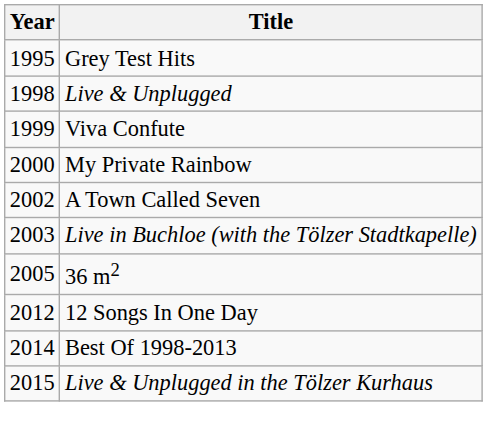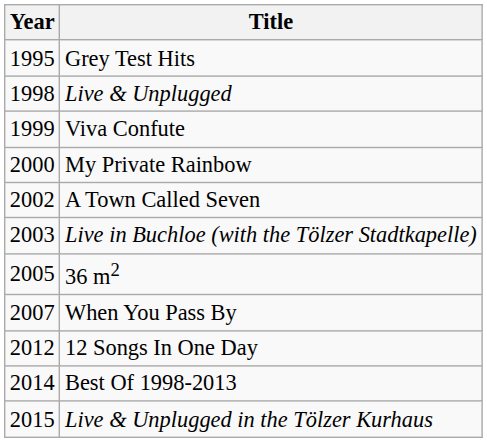+ row: 2007 | When You Pass By
